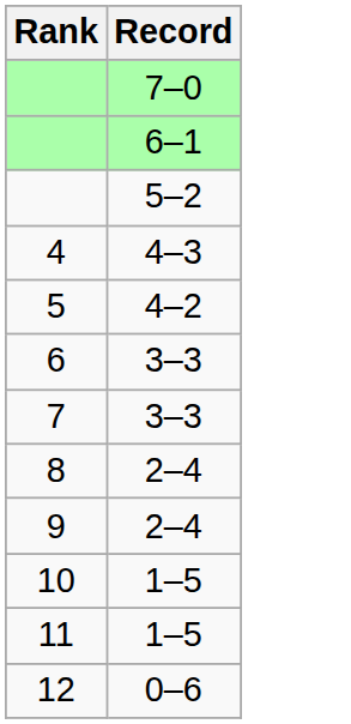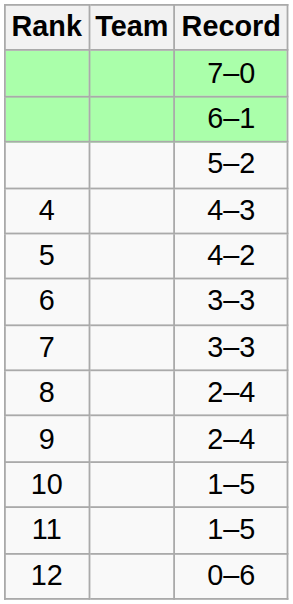+ column: Team
